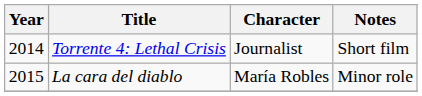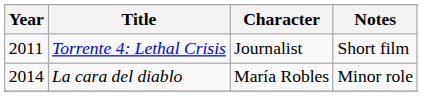Torrente 4: Lethal Crisis | Year: 2014 -> 2011
La cara del diablo | Year: 2015 -> 2014
